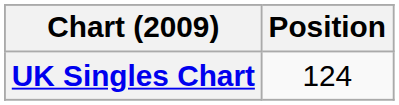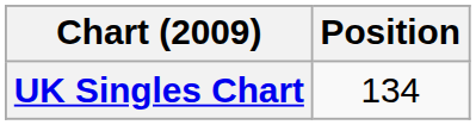UK Singles Chart | Position: 124 -> 134
